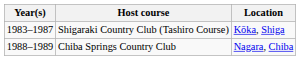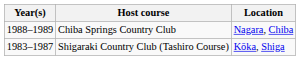rows swapped: Chiba Springs Country Club <-> Shigaraki Country Club (Tashiro Course)
